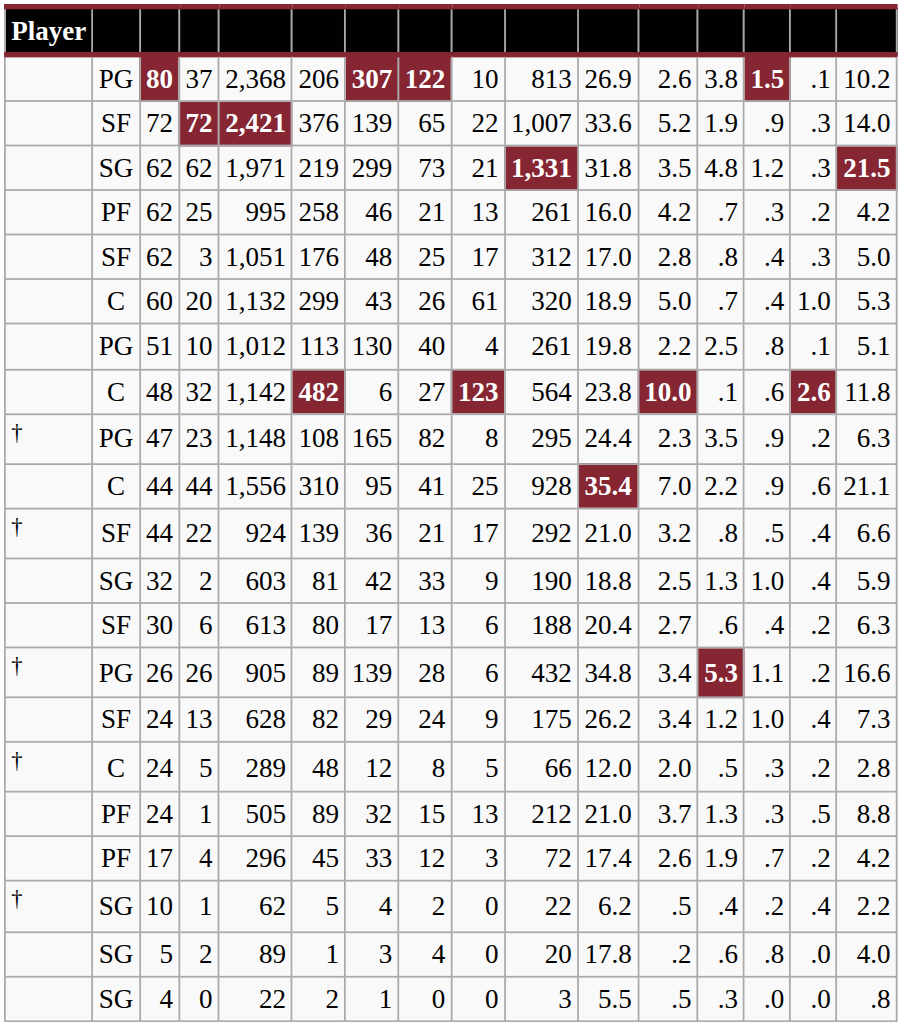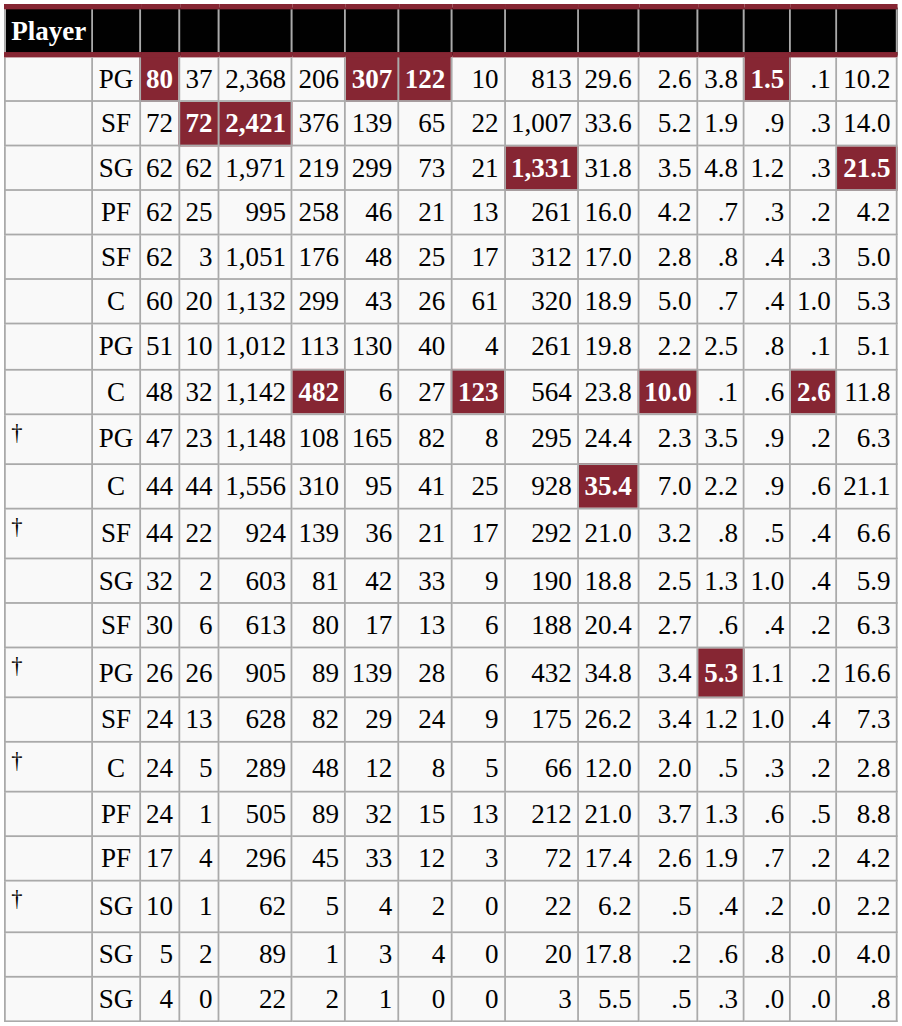37 | column 11: 26.9 -> 29.6
24 / 1 | column 14: .3 -> .6
10 / 1 | column 15: .4 -> .0
